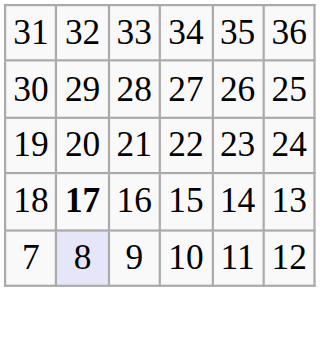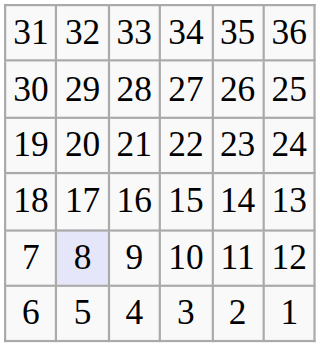18 | column 2: bold -> normal
+ row: 6 | 5 | 4 | 3 | 2 | 1
